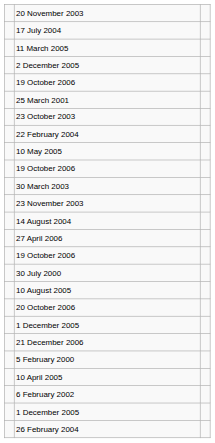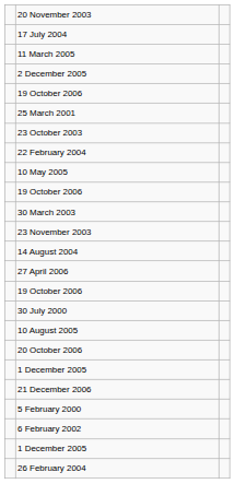- row: 10 April 2005
